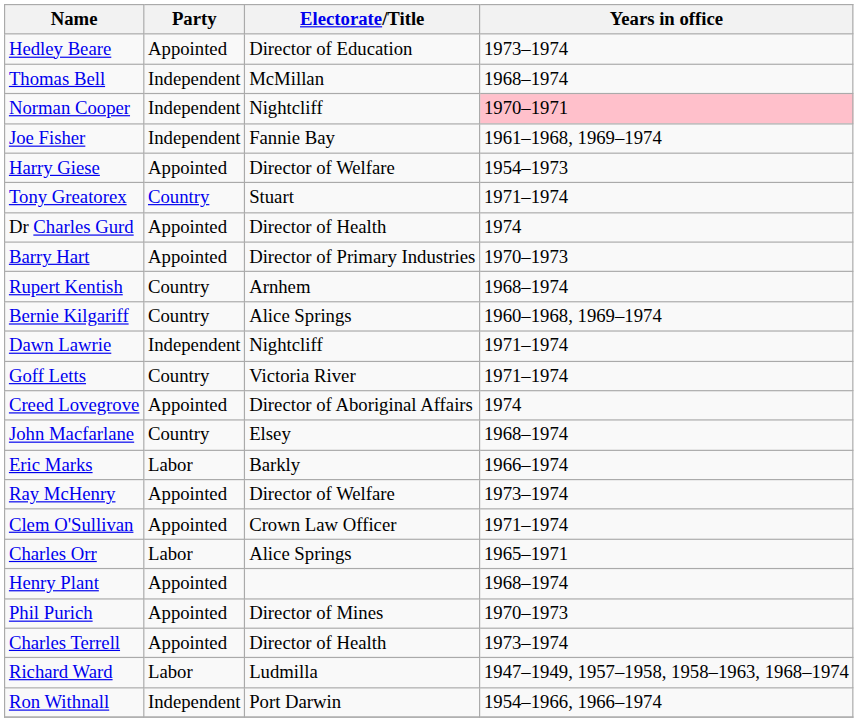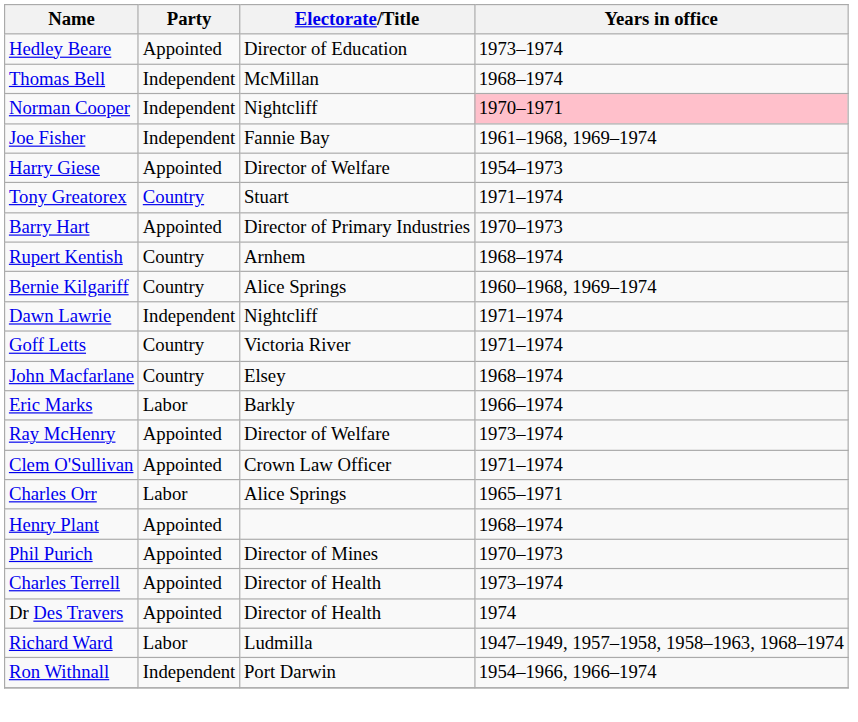- row: Dr Charles Gurd | Appointed | Director of Health | 1974
- row: Creed Lovegrove | Appointed | Director of Aboriginal Affairs | 1974
+ row: Dr Des Travers | Appointed | Director of Health | 1974
